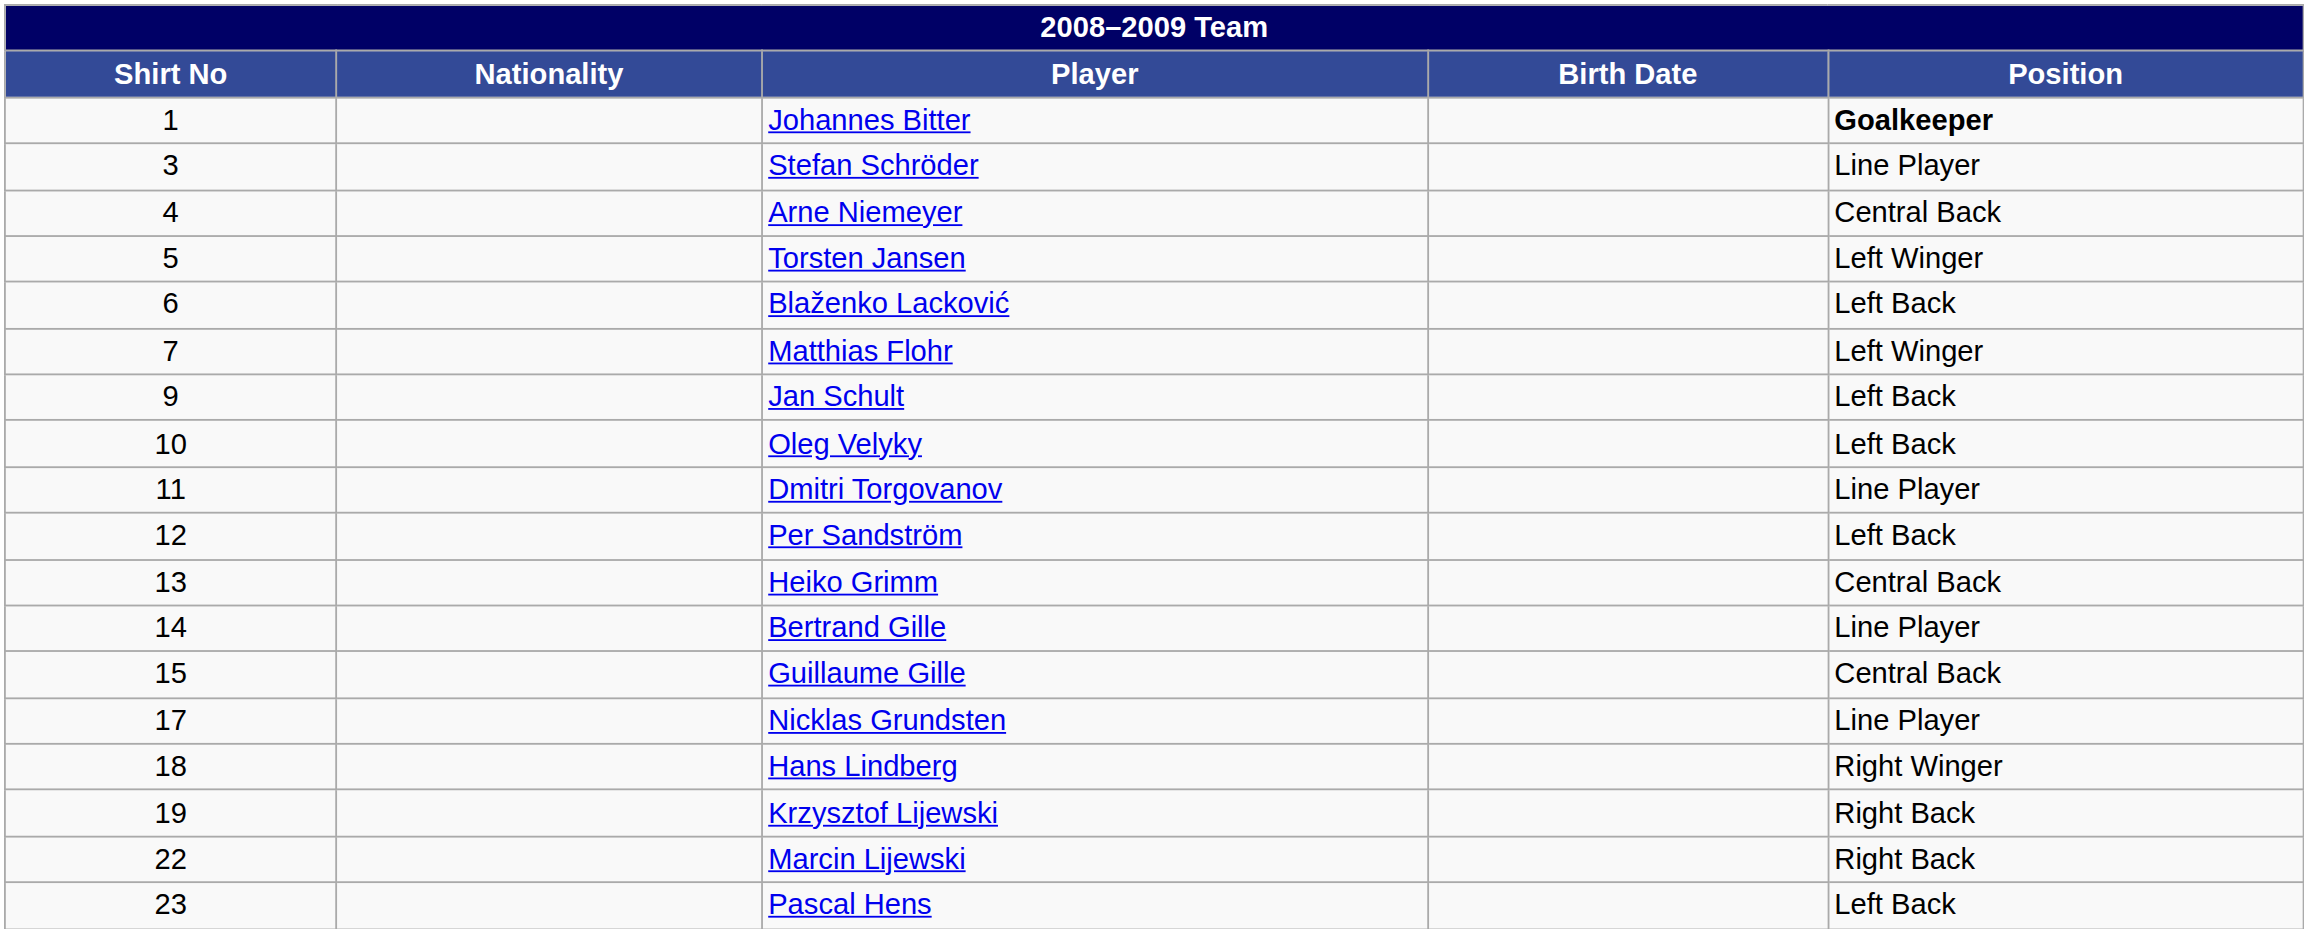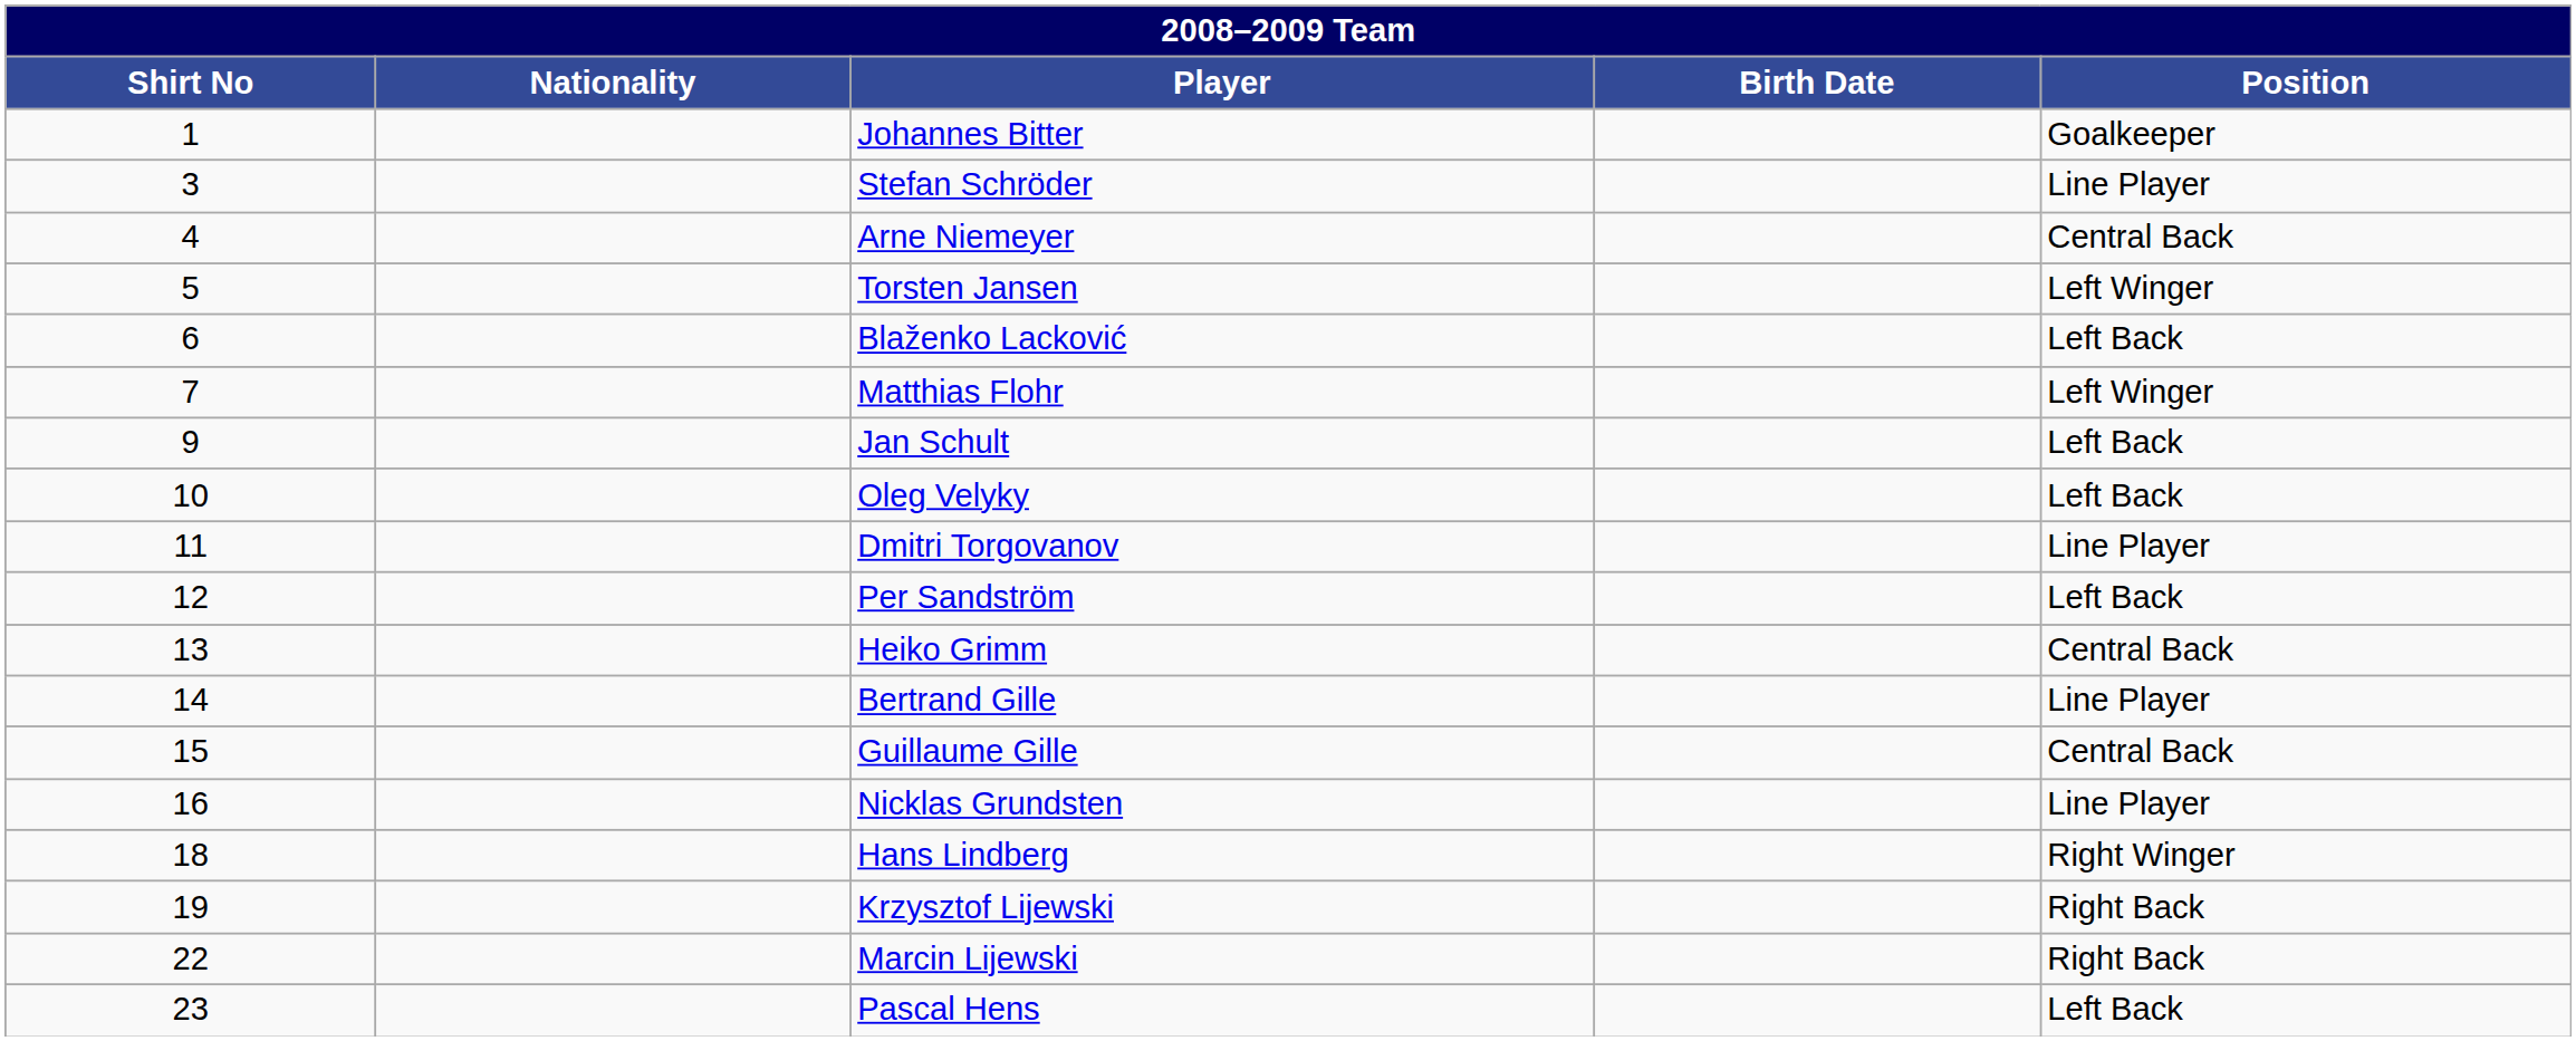Johannes Bitter | Position: bold -> normal
Nicklas Grundsten | Shirt No: 17 -> 16
